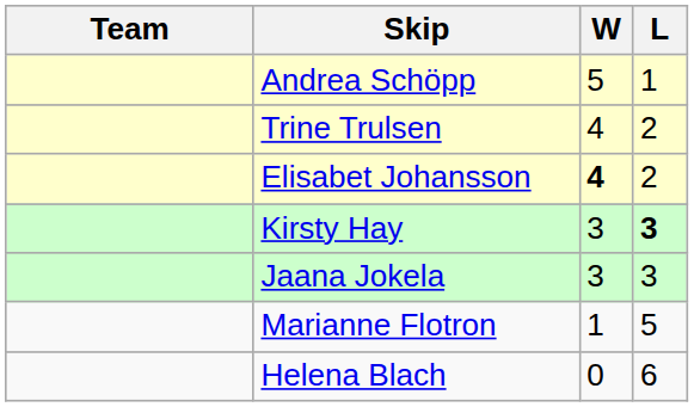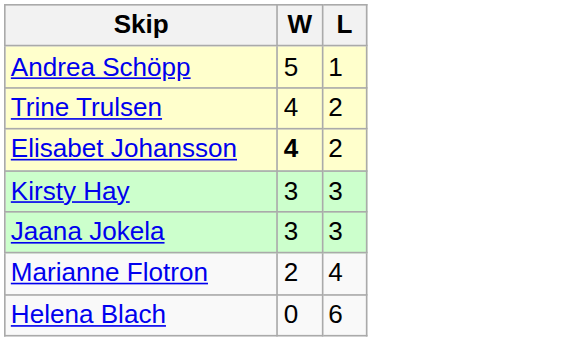- column: Team
Kirsty Hay | L: bold -> normal
Marianne Flotron | W: 1 -> 2
Marianne Flotron | L: 5 -> 4
